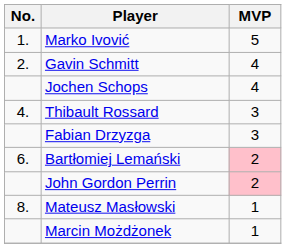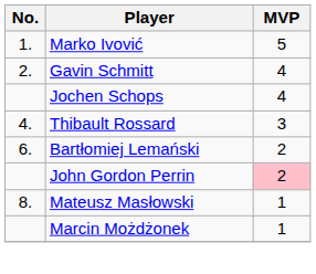- row: Fabian Drzyzga | 3
Bartłomiej Lemański | MVP: pink background -> no background
